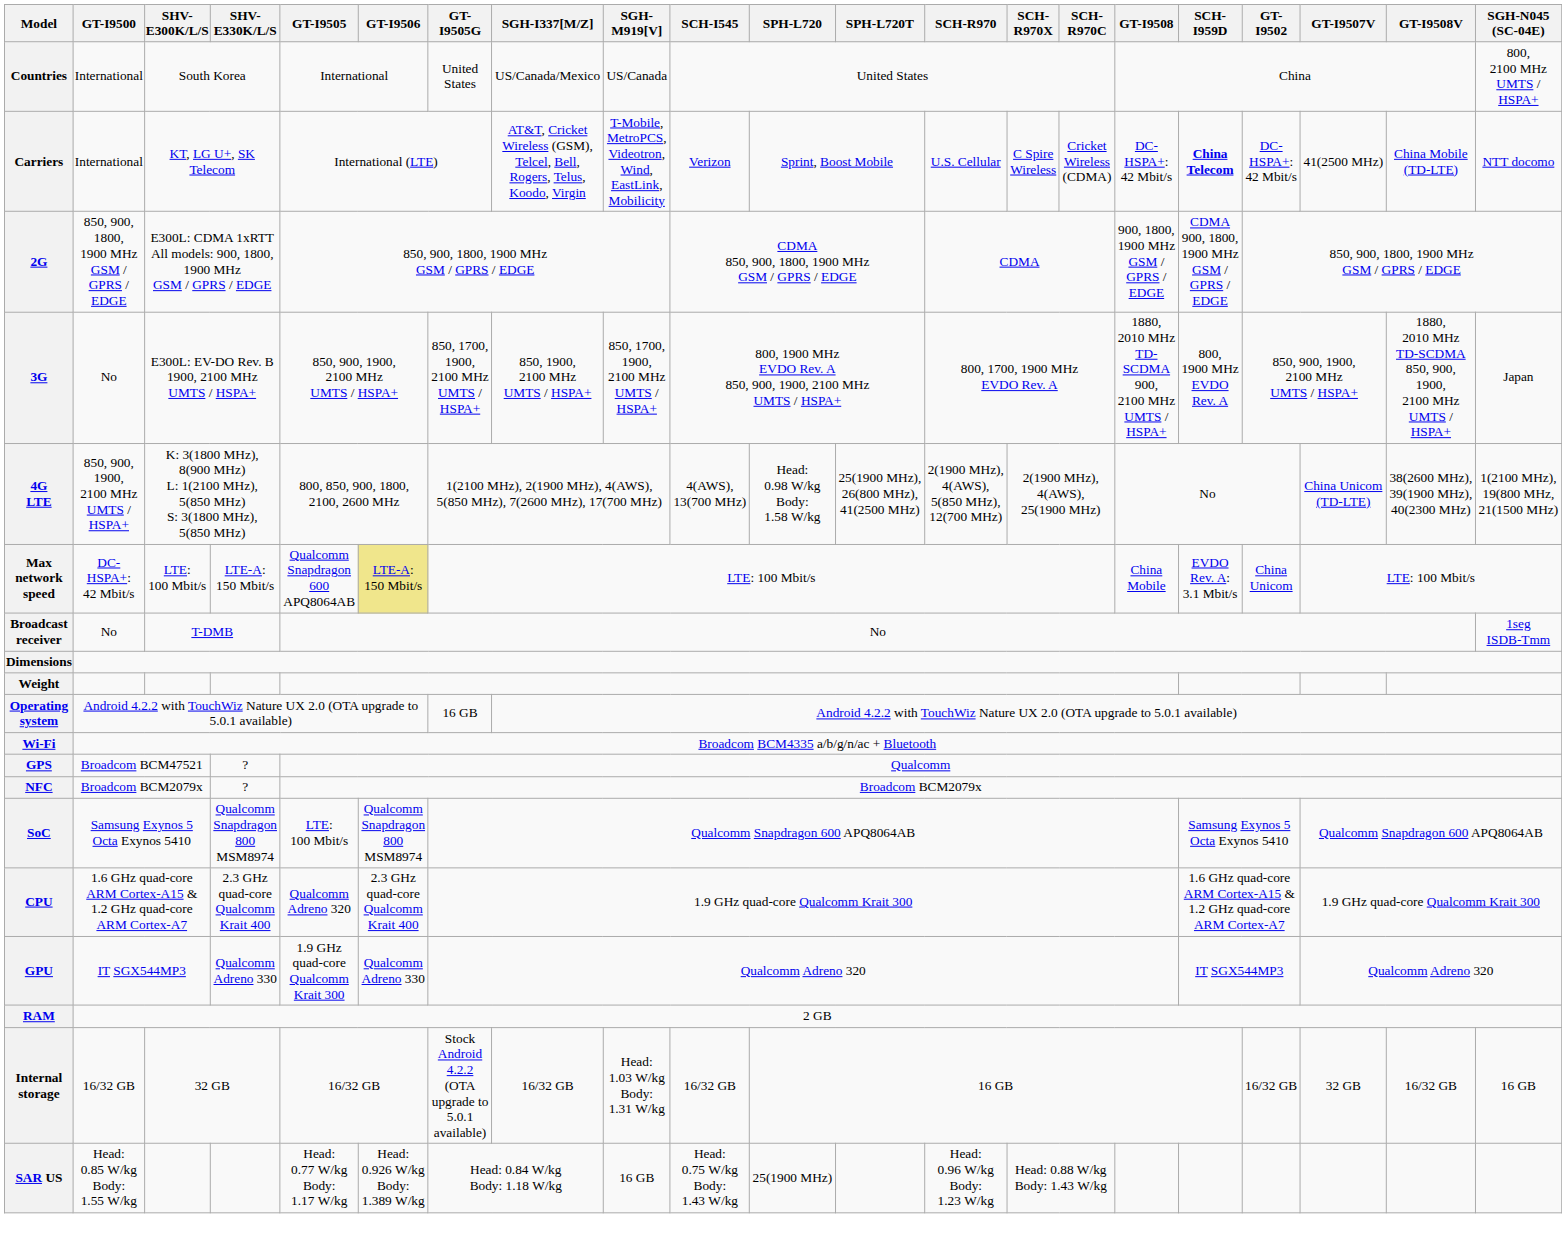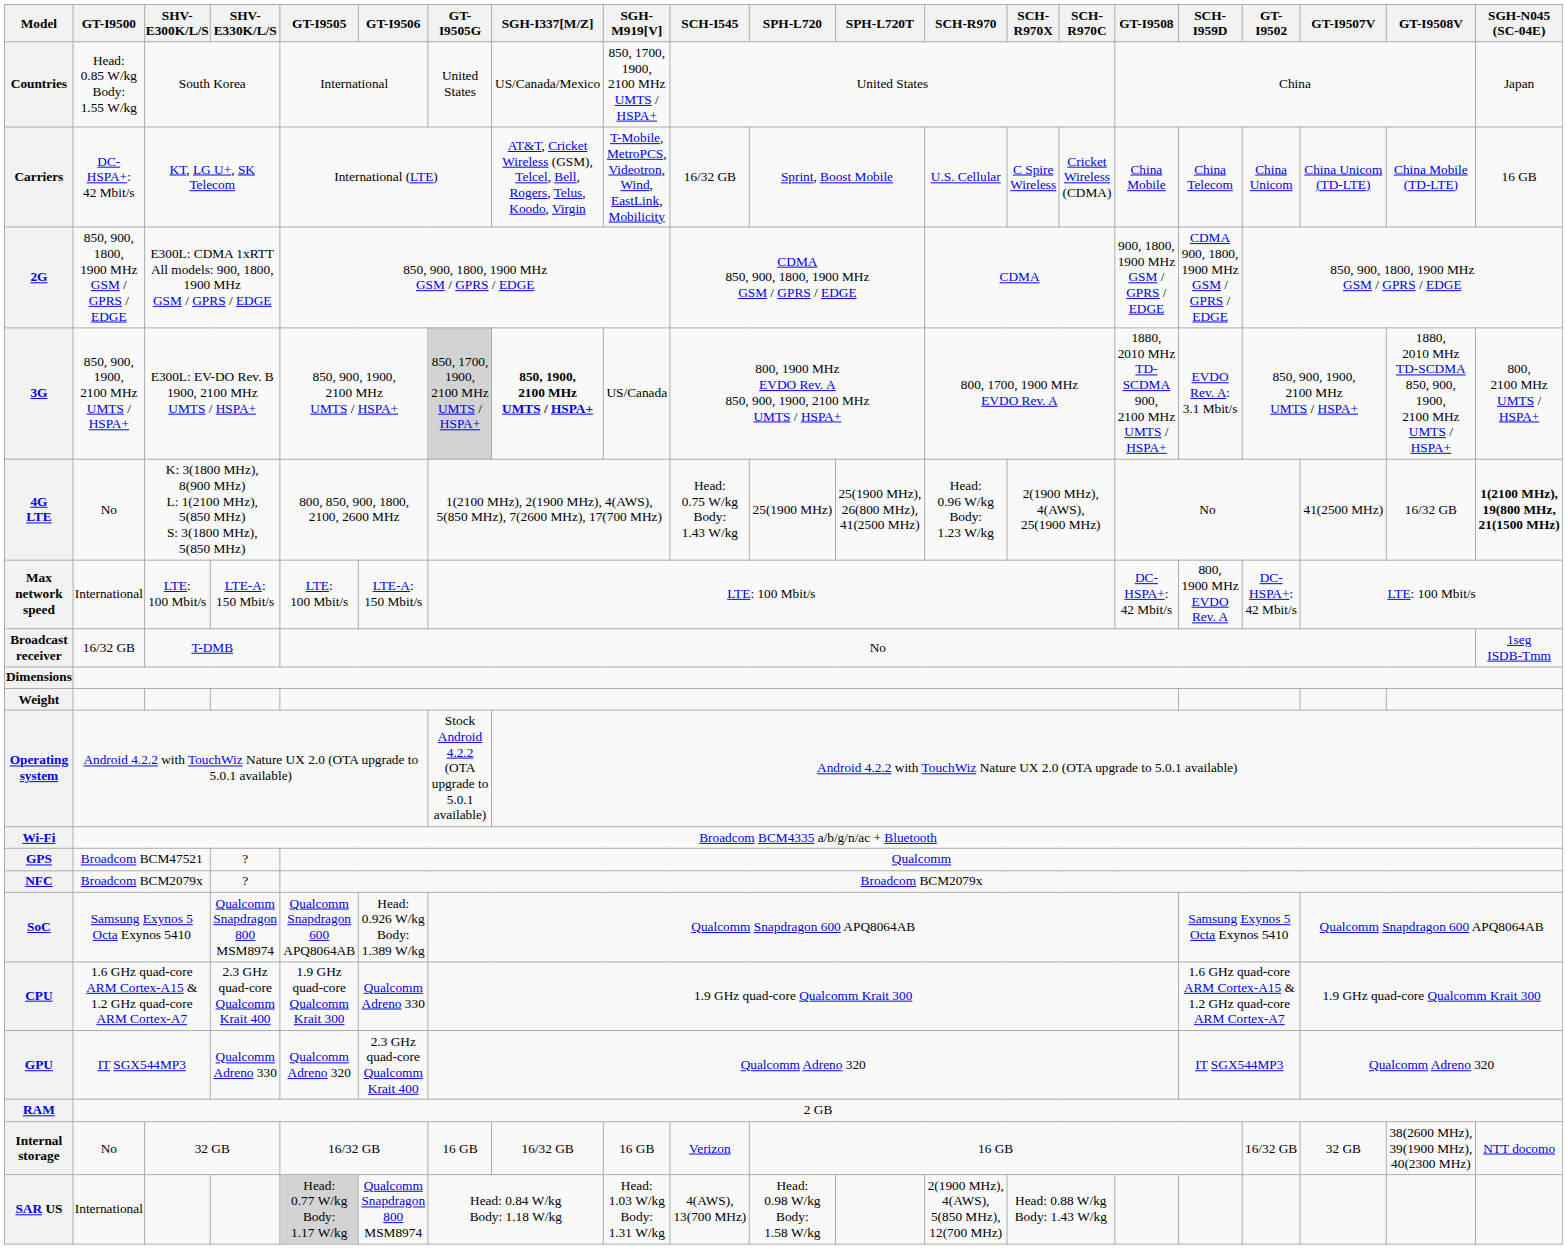Countries | GT-I9500: International -> Head: 0.85 W/kg Body: 1.55 W/kg
Countries | SGH-M919[V]: US/Canada -> 850, 1700, 1900, 2100 MHz UMTS / HSPA+
Countries | SGH-N045 (SC-04E): 800, 2100 MHz UMTS / HSPA+ -> Japan
Carriers | GT-I9500: International -> DC-HSPA+: 42 Mbit/s
Carriers | SCH-I545: Verizon -> 16/32 GB
Carriers | GT-I9508: DC-HSPA+: 42 Mbit/s -> China Mobile
Carriers | SCH-I959D: bold -> normal
Carriers | GT-I9502: DC-HSPA+: 42 Mbit/s -> China Unicom
Carriers | GT-I9507V: 41(2500 MHz) -> China Unicom (TD-LTE)
Carriers | SGH-N045 (SC-04E): NTT docomo -> 16 GB
3G | GT-I9500: No -> 850, 900, 1900, 2100 MHz UMTS / HSPA+
3G | GT-I9505G: no background -> lightgrey background
3G | SGH-I337[M/Z]: normal -> bold
3G | SGH-M919[V]: 850, 1700, 1900, 2100 MHz UMTS / HSPA+ -> US/Canada
3G | SCH-I959D: 800, 1900 MHz EVDO Rev. A -> EVDO Rev. A: 3.1 Mbit/s
3G | SGH-N045 (SC-04E): Japan -> 800, 2100 MHz UMTS / HSPA+
4G LTE | GT-I9500: 850, 900, 1900, 2100 MHz UMTS / HSPA+ -> No
4G LTE | SCH-I545: 4(AWS), 13(700 MHz) -> Head: 0.75 W/kg Body: 1.43 W/kg
4G LTE | SPH-L720: Head: 0.98 W/kg Body: 1.58 W/kg -> 25(1900 MHz)
4G LTE | SCH-R970: 2(1900 MHz), 4(AWS), 5(850 MHz), 12(700 MHz) -> Head: 0.96 W/kg Body: 1.23 W/kg
4G LTE | GT-I9507V: China Unicom (TD-LTE) -> 41(2500 MHz)
4G LTE | GT-I9508V: 38(2600 MHz), 39(1900 MHz), 40(2300 MHz) -> 16/32 GB
4G LTE | SGH-N045 (SC-04E): normal -> bold
Max network speed | GT-I9500: DC-HSPA+: 42 Mbit/s -> International
Max network speed | GT-I9505: Qualcomm Snapdragon 600 APQ8064AB -> LTE: 100 Mbit/s
Max network speed | GT-I9506: khaki background -> no background
Max network speed | GT-I9508: China Mobile -> DC-HSPA+: 42 Mbit/s
Max network speed | SCH-I959D: EVDO Rev. A: 3.1 Mbit/s -> 800, 1900 MHz EVDO Rev. A
Max network speed | GT-I9502: China Unicom -> DC-HSPA+: 42 Mbit/s
Broadcast receiver | GT-I9500: No -> 16/32 GB
Operating system | GT-I9505G: 16 GB -> Stock Android 4.2.2 (OTA upgrade to 5.0.1 available)
SoC | GT-I9505: LTE: 100 Mbit/s -> Qualcomm Snapdragon 600 APQ8064AB
SoC | GT-I9506: Qualcomm Snapdragon 800 MSM8974 -> Head: 0.926 W/kg Body: 1.389 W/kg
CPU | GT-I9505: Qualcomm Adreno 320 -> 1.9 GHz quad-core Qualcomm Krait 300
CPU | GT-I9506: 2.3 GHz quad-core Qualcomm Krait 400 -> Qualcomm Adreno 330
GPU | GT-I9505: 1.9 GHz quad-core Qualcomm Krait 300 -> Qualcomm Adreno 320
GPU | GT-I9506: Qualcomm Adreno 330 -> 2.3 GHz quad-core Qualcomm Krait 400
Internal storage | GT-I9500: 16/32 GB -> No
Internal storage | GT-I9505G: Stock Android 4.2.2 (OTA upgrade to 5.0.1 available) -> 16 GB
Internal storage | SGH-M919[V]: Head: 1.03 W/kg Body: 1.31 W/kg -> 16 GB
Internal storage | SCH-I545: 16/32 GB -> Verizon
Internal storage | GT-I9508V: 16/32 GB -> 38(2600 MHz), 39(1900 MHz), 40(2300 MHz)
Internal storage | SGH-N045 (SC-04E): 16 GB -> NTT docomo
SAR US | GT-I9500: Head: 0.85 W/kg Body: 1.55 W/kg -> International
SAR US | GT-I9505: no background -> lightgrey background
SAR US | GT-I9506: Head: 0.926 W/kg Body: 1.389 W/kg -> Qualcomm Snapdragon 800 MSM8974
SAR US | SGH-M919[V]: 16 GB -> Head: 1.03 W/kg Body: 1.31 W/kg
SAR US | SCH-I545: Head: 0.75 W/kg Body: 1.43 W/kg -> 4(AWS), 13(700 MHz)
SAR US | SPH-L720: 25(1900 MHz) -> Head: 0.98 W/kg Body: 1.58 W/kg
SAR US | SCH-R970: Head: 0.96 W/kg Body: 1.23 W/kg -> 2(1900 MHz), 4(AWS), 5(850 MHz), 12(700 MHz)
